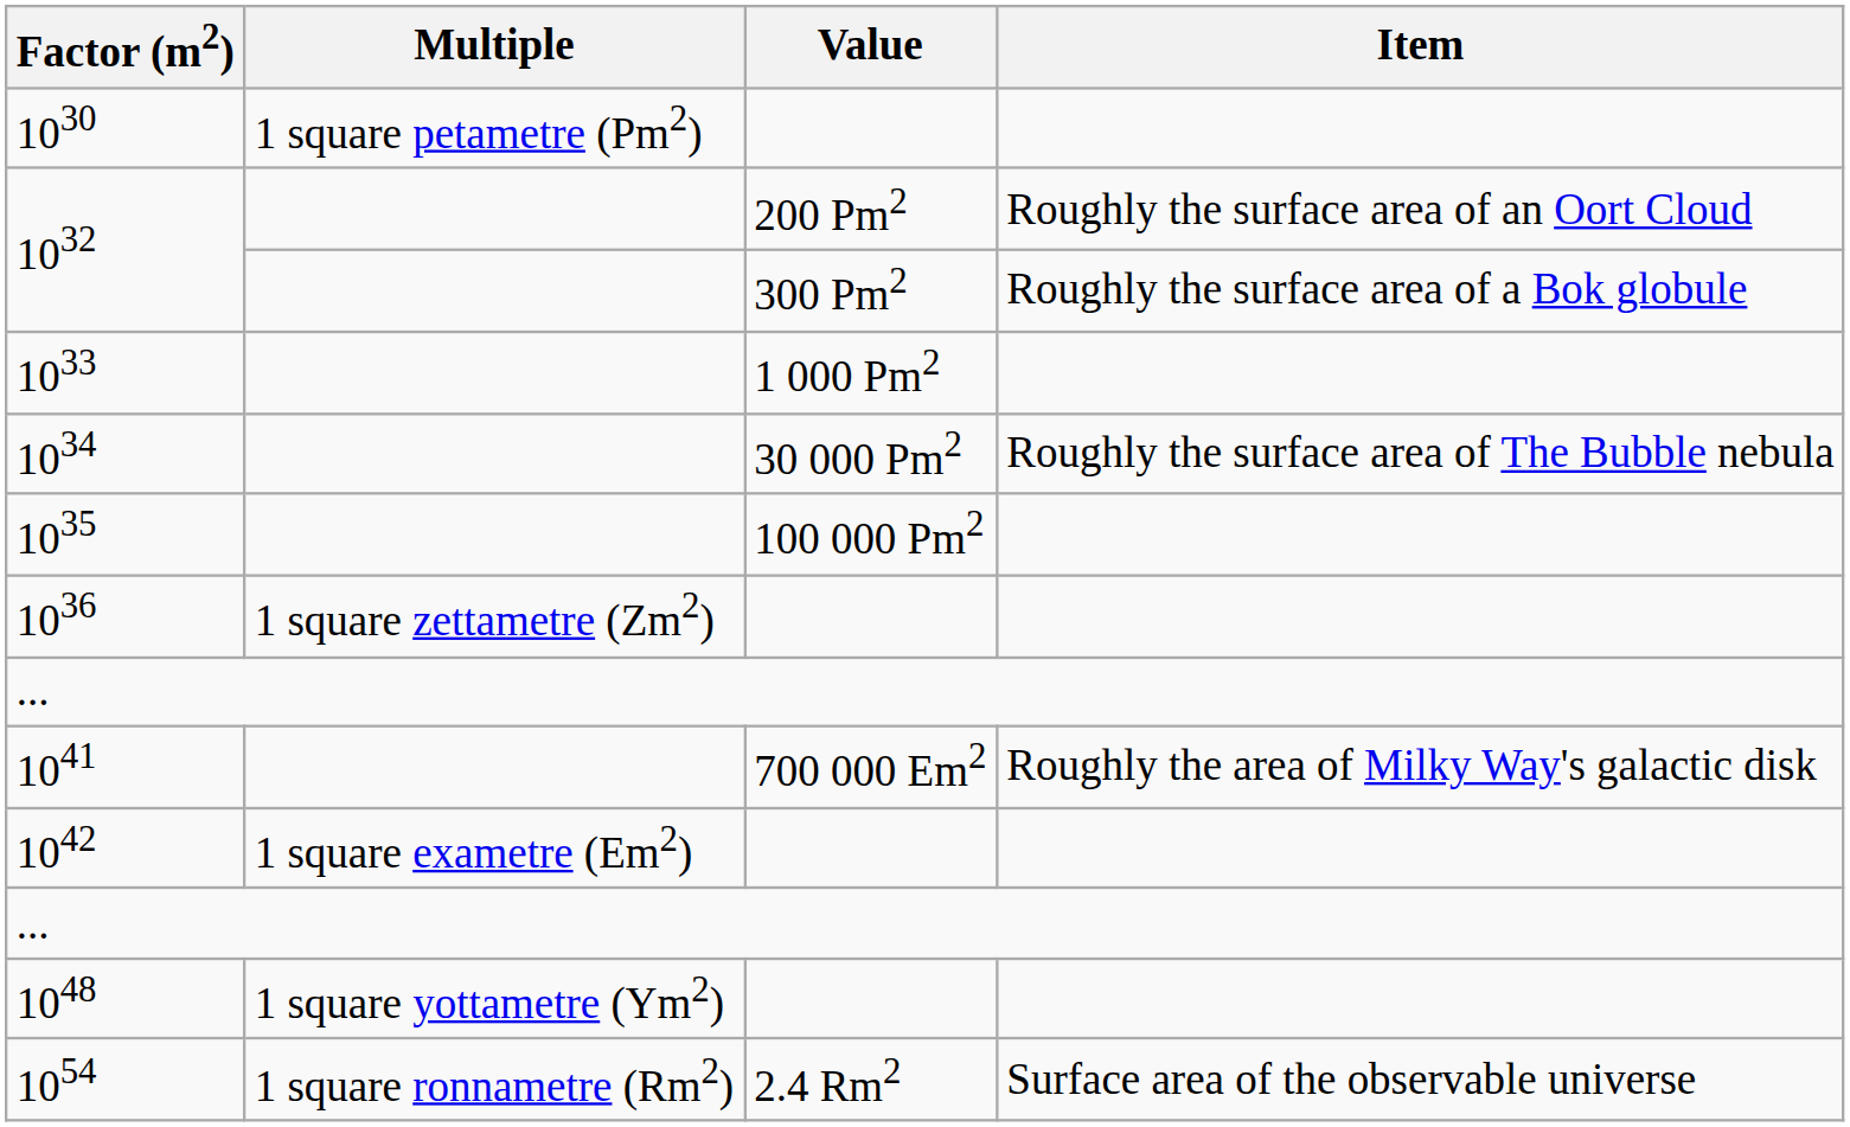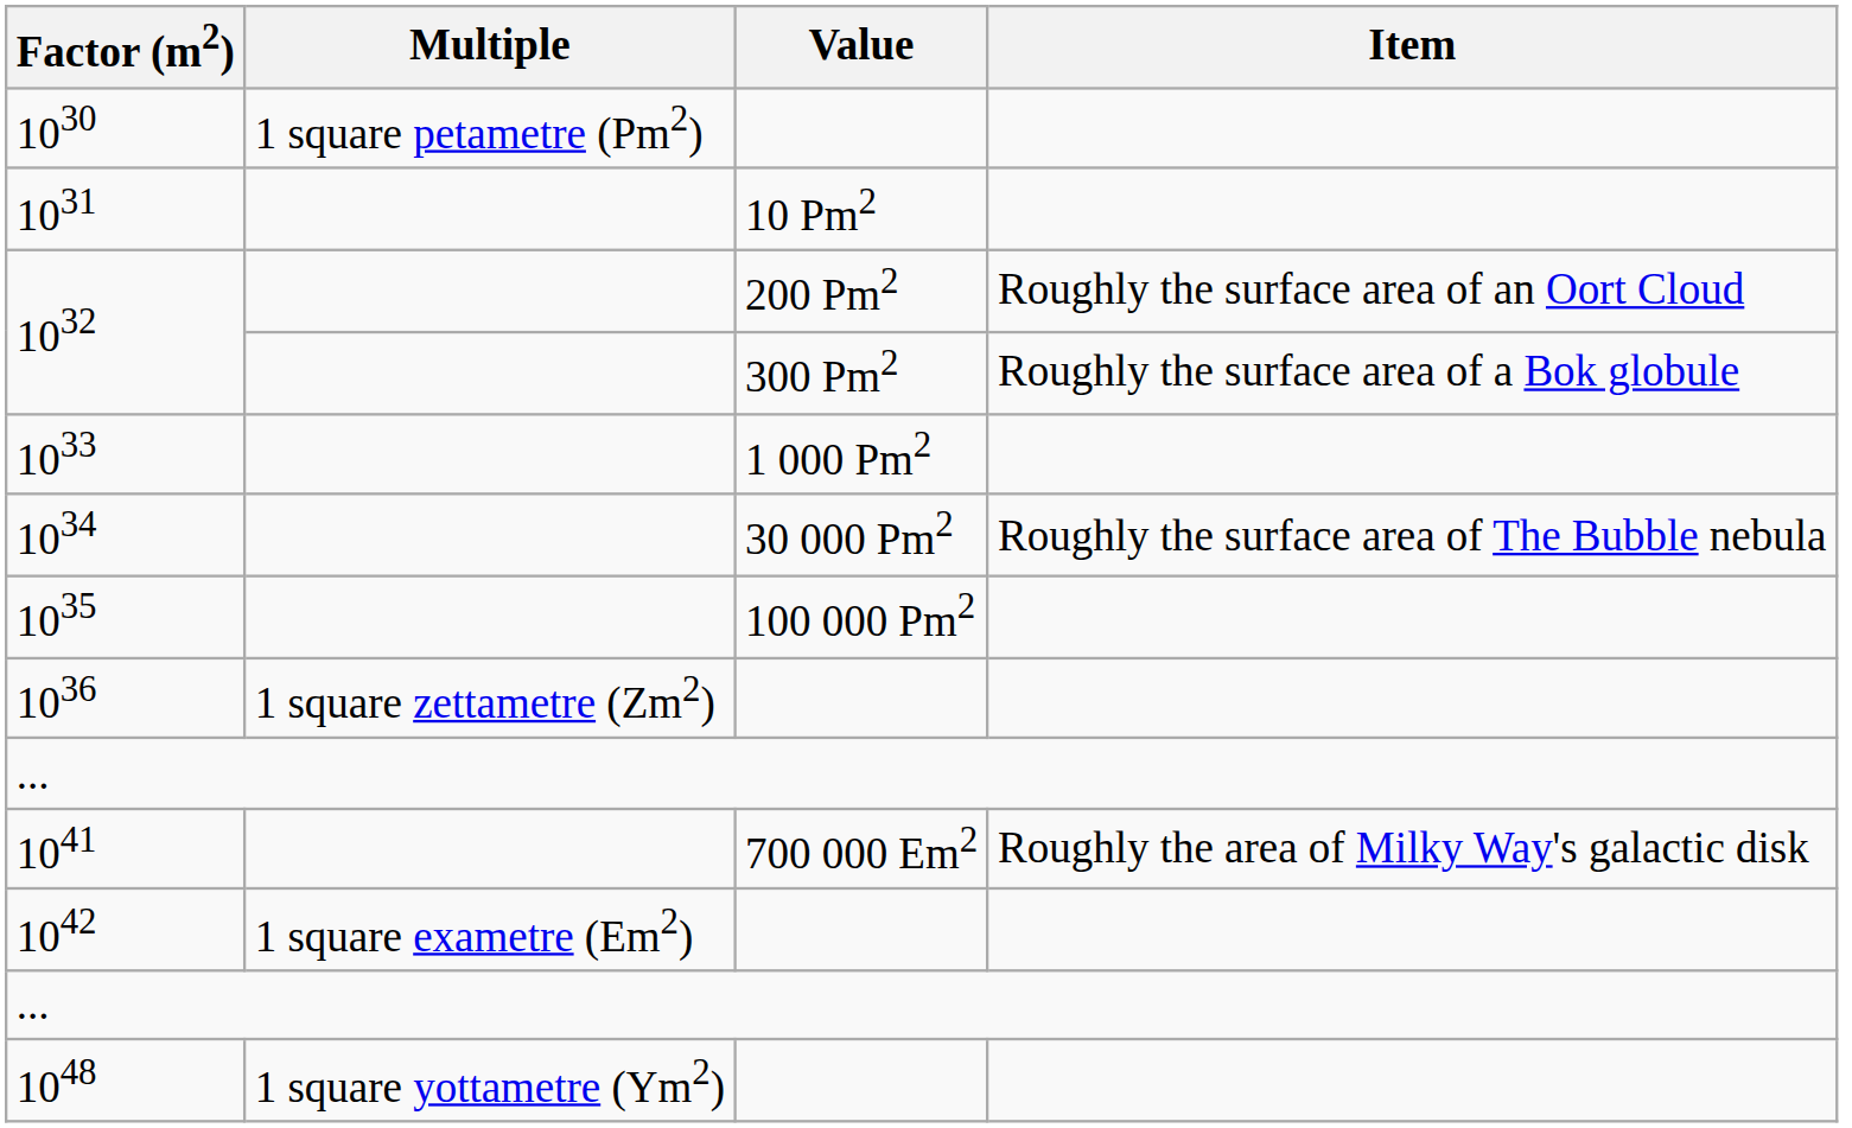+ row: 1031 | 10 Pm2
- row: 1054 | 1 square ronnametre (Rm2) | 2.4 Rm2 | Surface area of the observable universe
